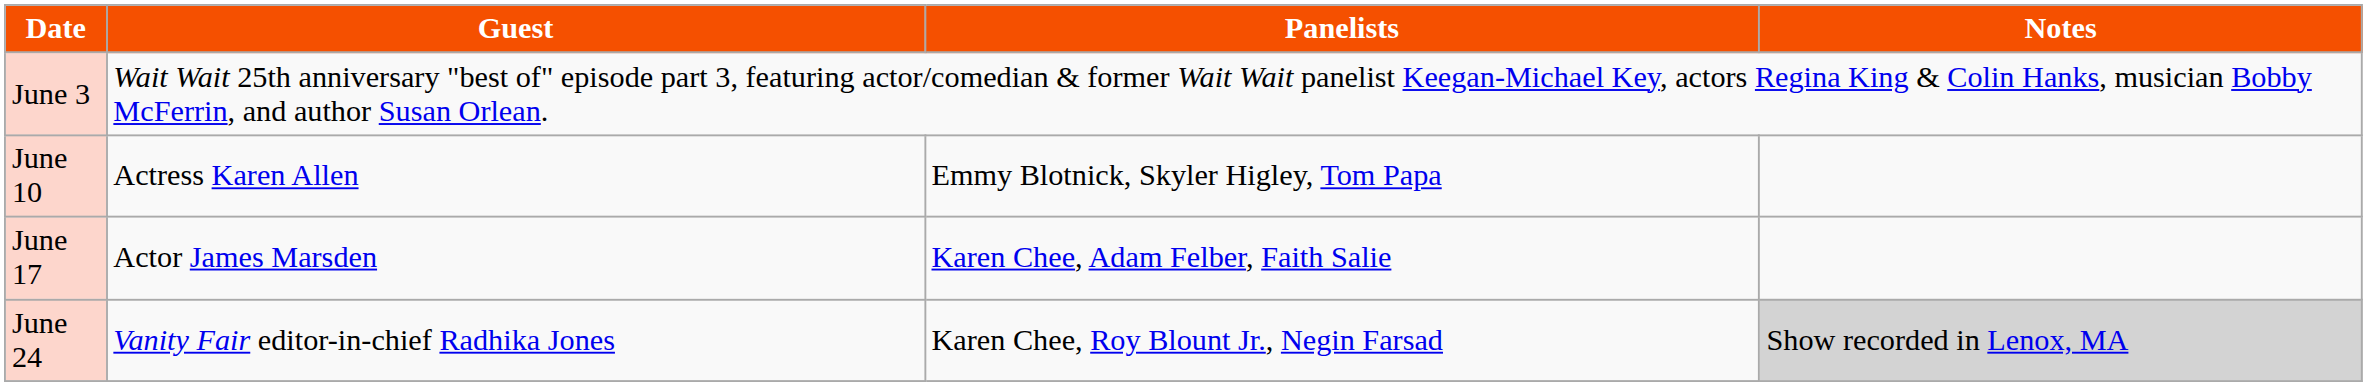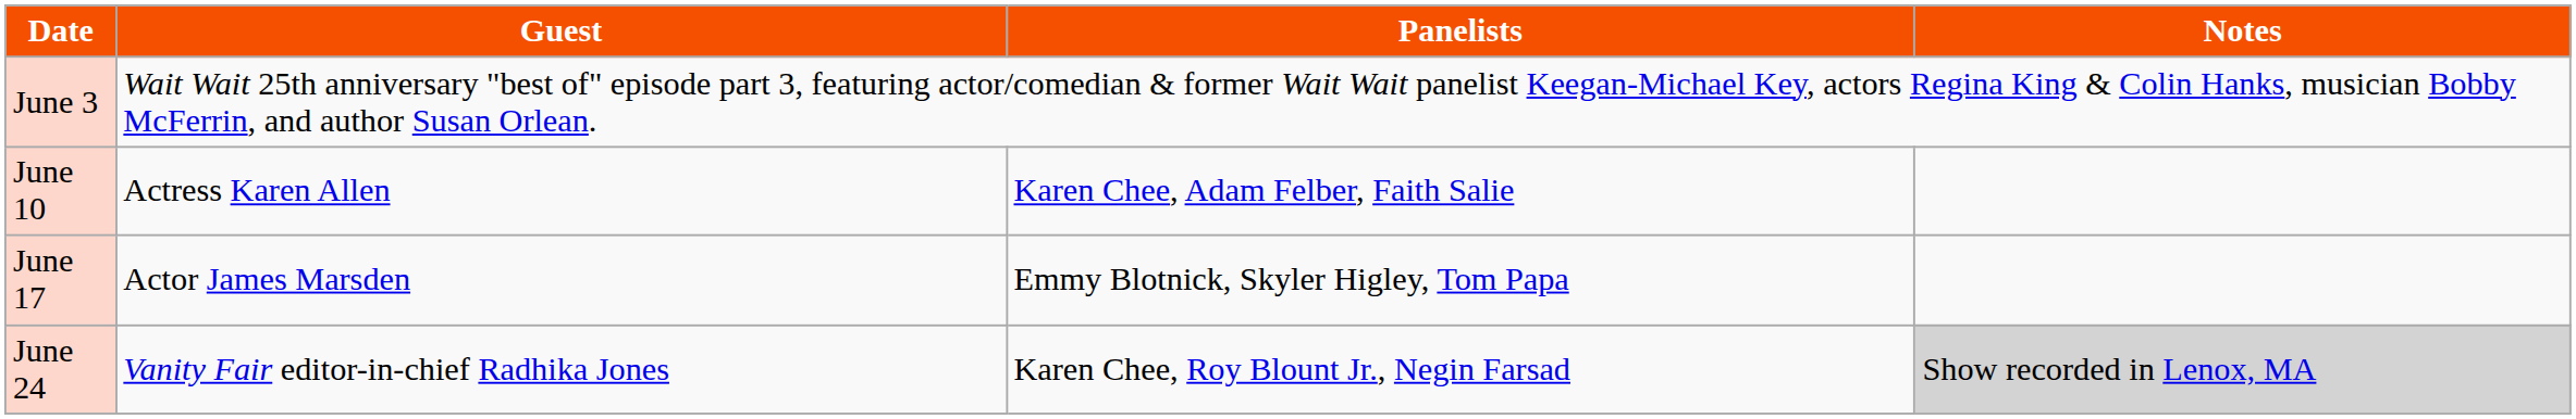June 10 | Panelists: Emmy Blotnick, Skyler Higley, Tom Papa -> Karen Chee, Adam Felber, Faith Salie
June 17 | Panelists: Karen Chee, Adam Felber, Faith Salie -> Emmy Blotnick, Skyler Higley, Tom Papa
